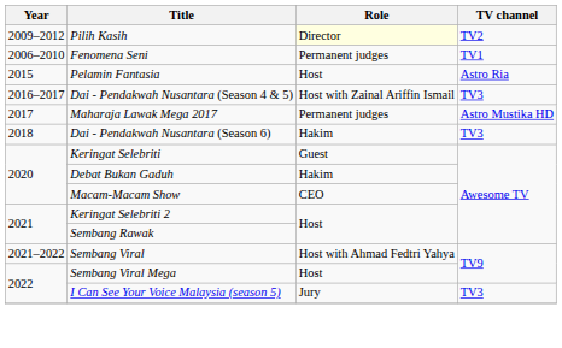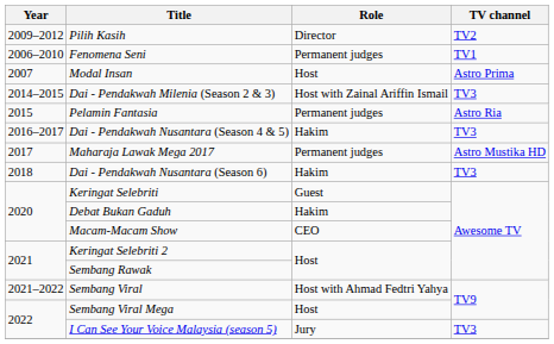Pilih Kasih | Role: lightyellow background -> no background
+ row: 2007 | Modal Insan | Host | Astro Prima
+ row: 2014–2015 | Dai - Pendakwah Milenia (Season 2 & 3) | Host with Zainal Ariffin Ismail | TV3
Pelamin Fantasia | Role: Host -> Permanent judges
Dai - Pendakwah Nusantara (Season 4 & 5) | Role: Host with Zainal Ariffin Ismail -> Hakim
